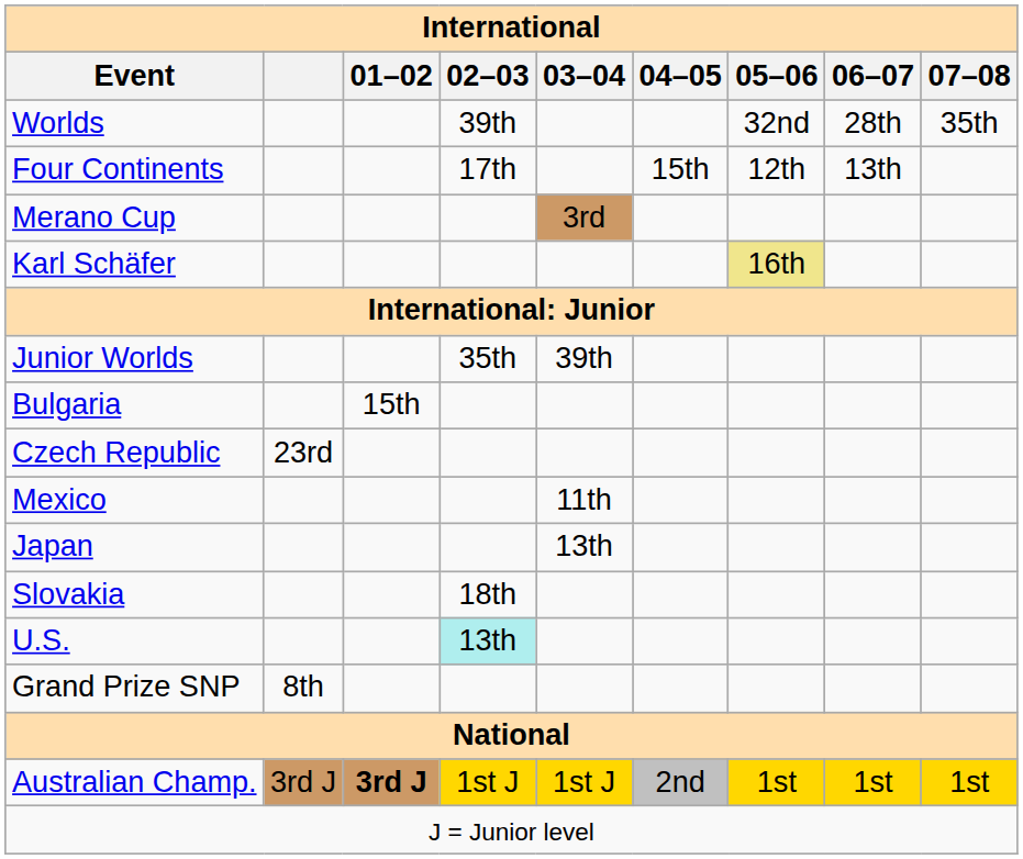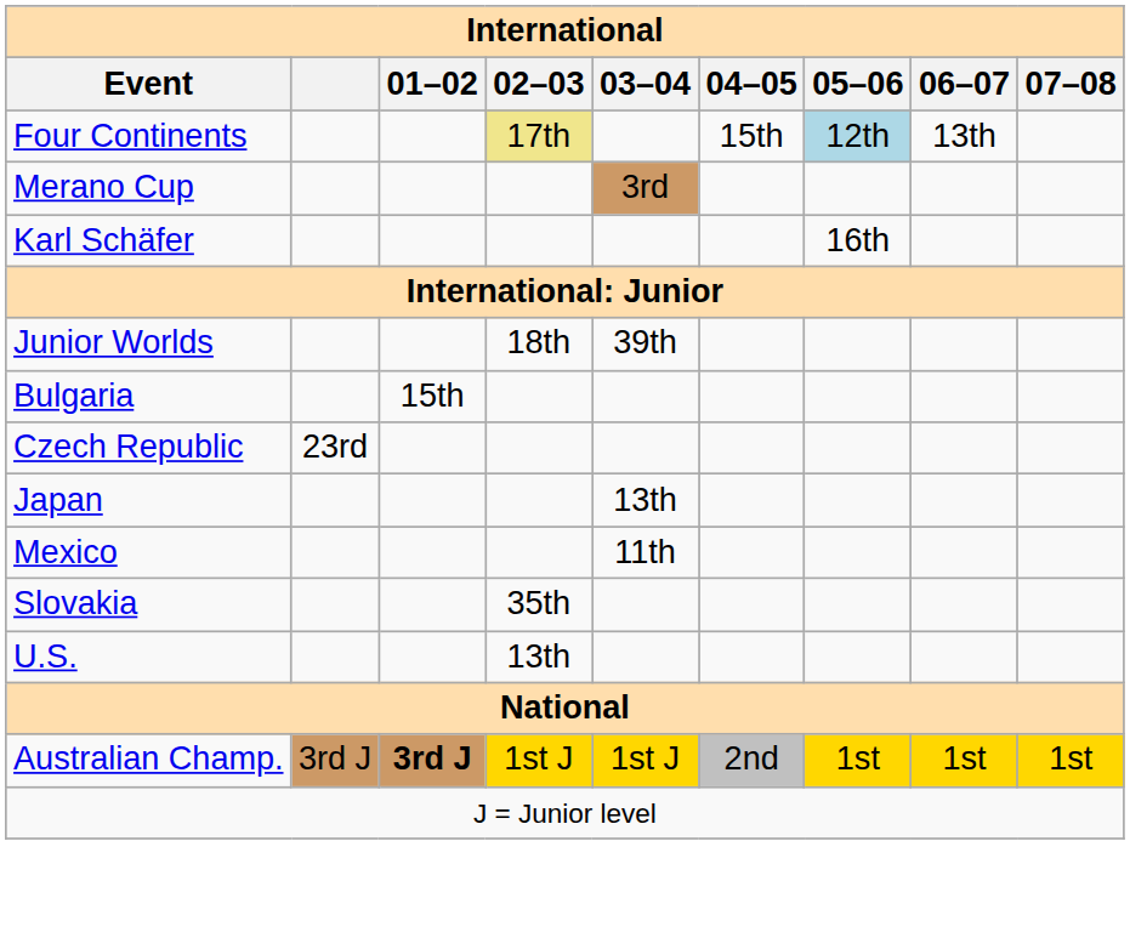- row: Worlds | 39th | 32nd | 28th | 35th
Four Continents | 02–03: no background -> khaki background
Four Continents | 05–06: no background -> lightblue background
Karl Schäfer | 05–06: khaki background -> no background
Junior Worlds | 02–03: 35th -> 18th
rows swapped: Japan <-> Mexico
Slovakia | 02–03: 18th -> 35th
U.S. | 02–03: paleturquoise background -> no background
- row: Grand Prize SNP | 8th
